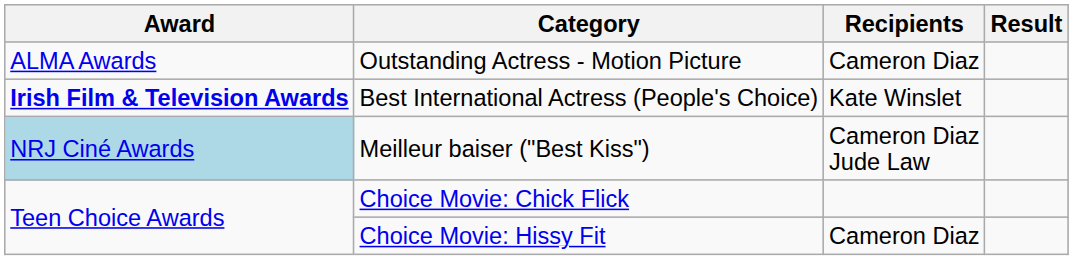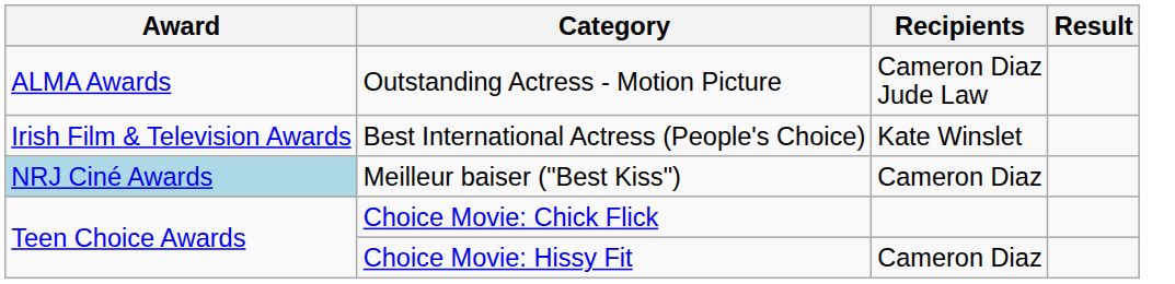Outstanding Actress - Motion Picture | Recipients: Cameron Diaz -> Cameron Diaz Jude Law
Best International Actress (People's Choice) | Award: bold -> normal
Meilleur baiser ("Best Kiss") | Recipients: Cameron Diaz Jude Law -> Cameron Diaz
